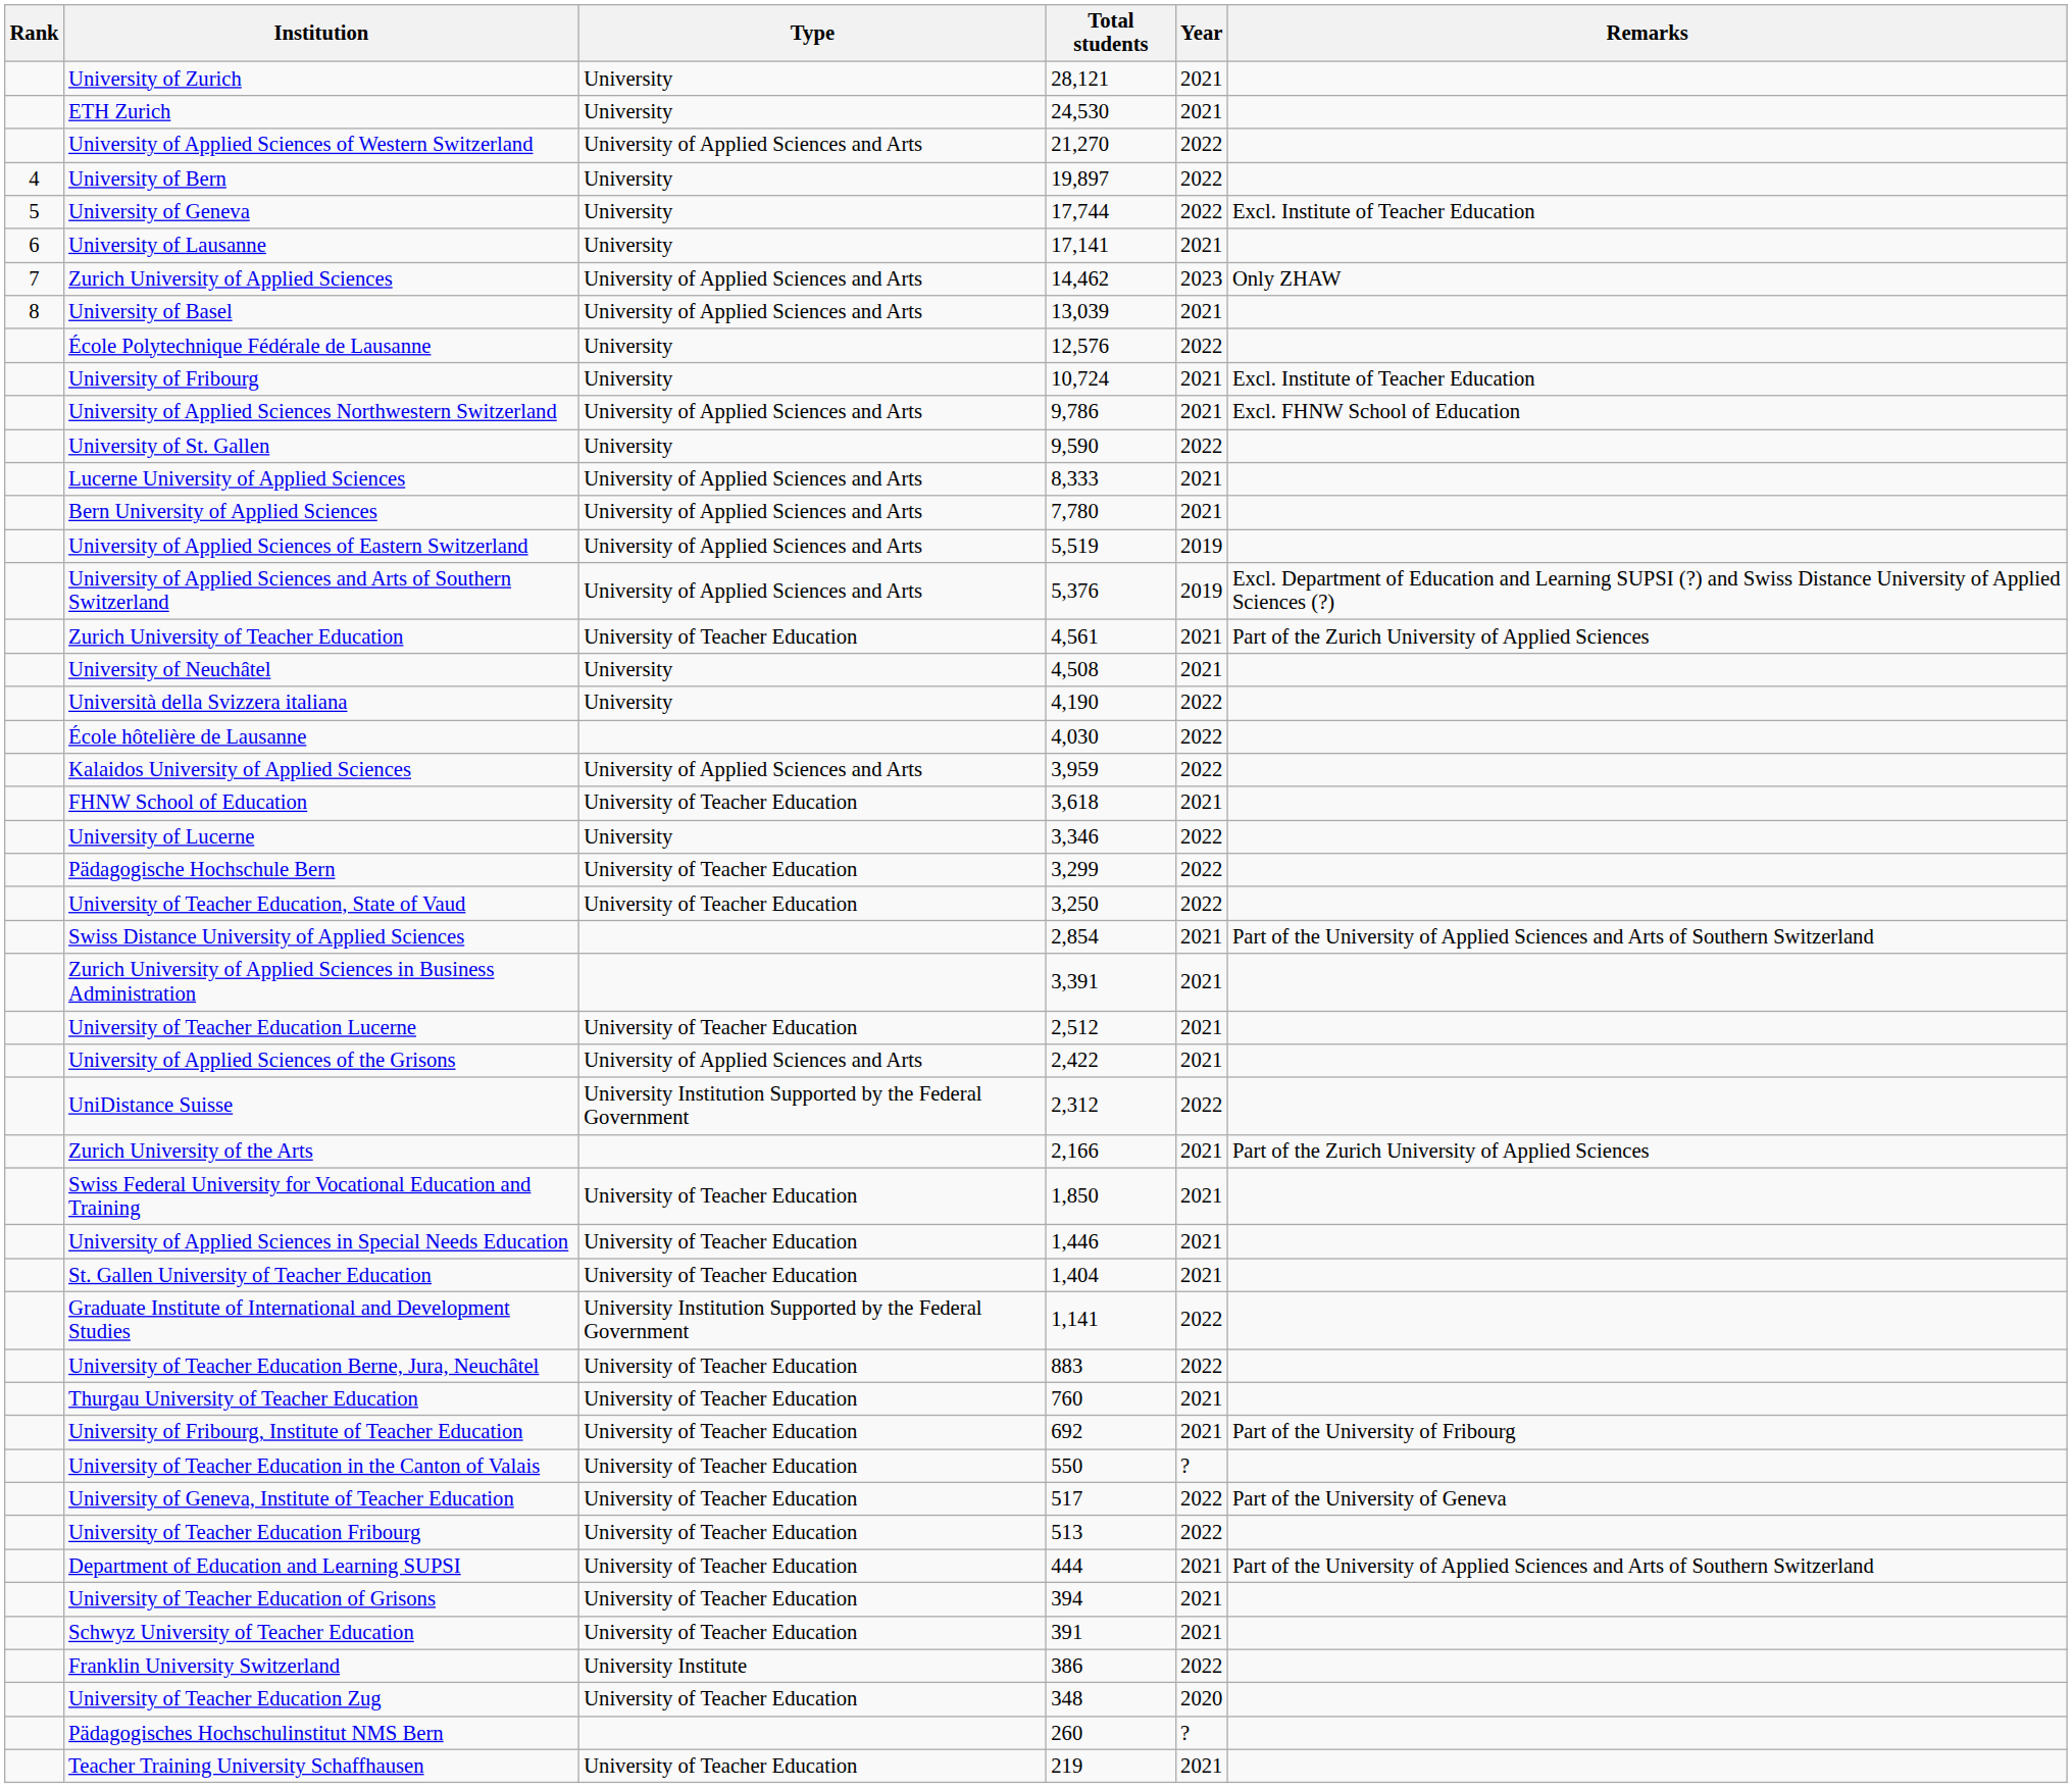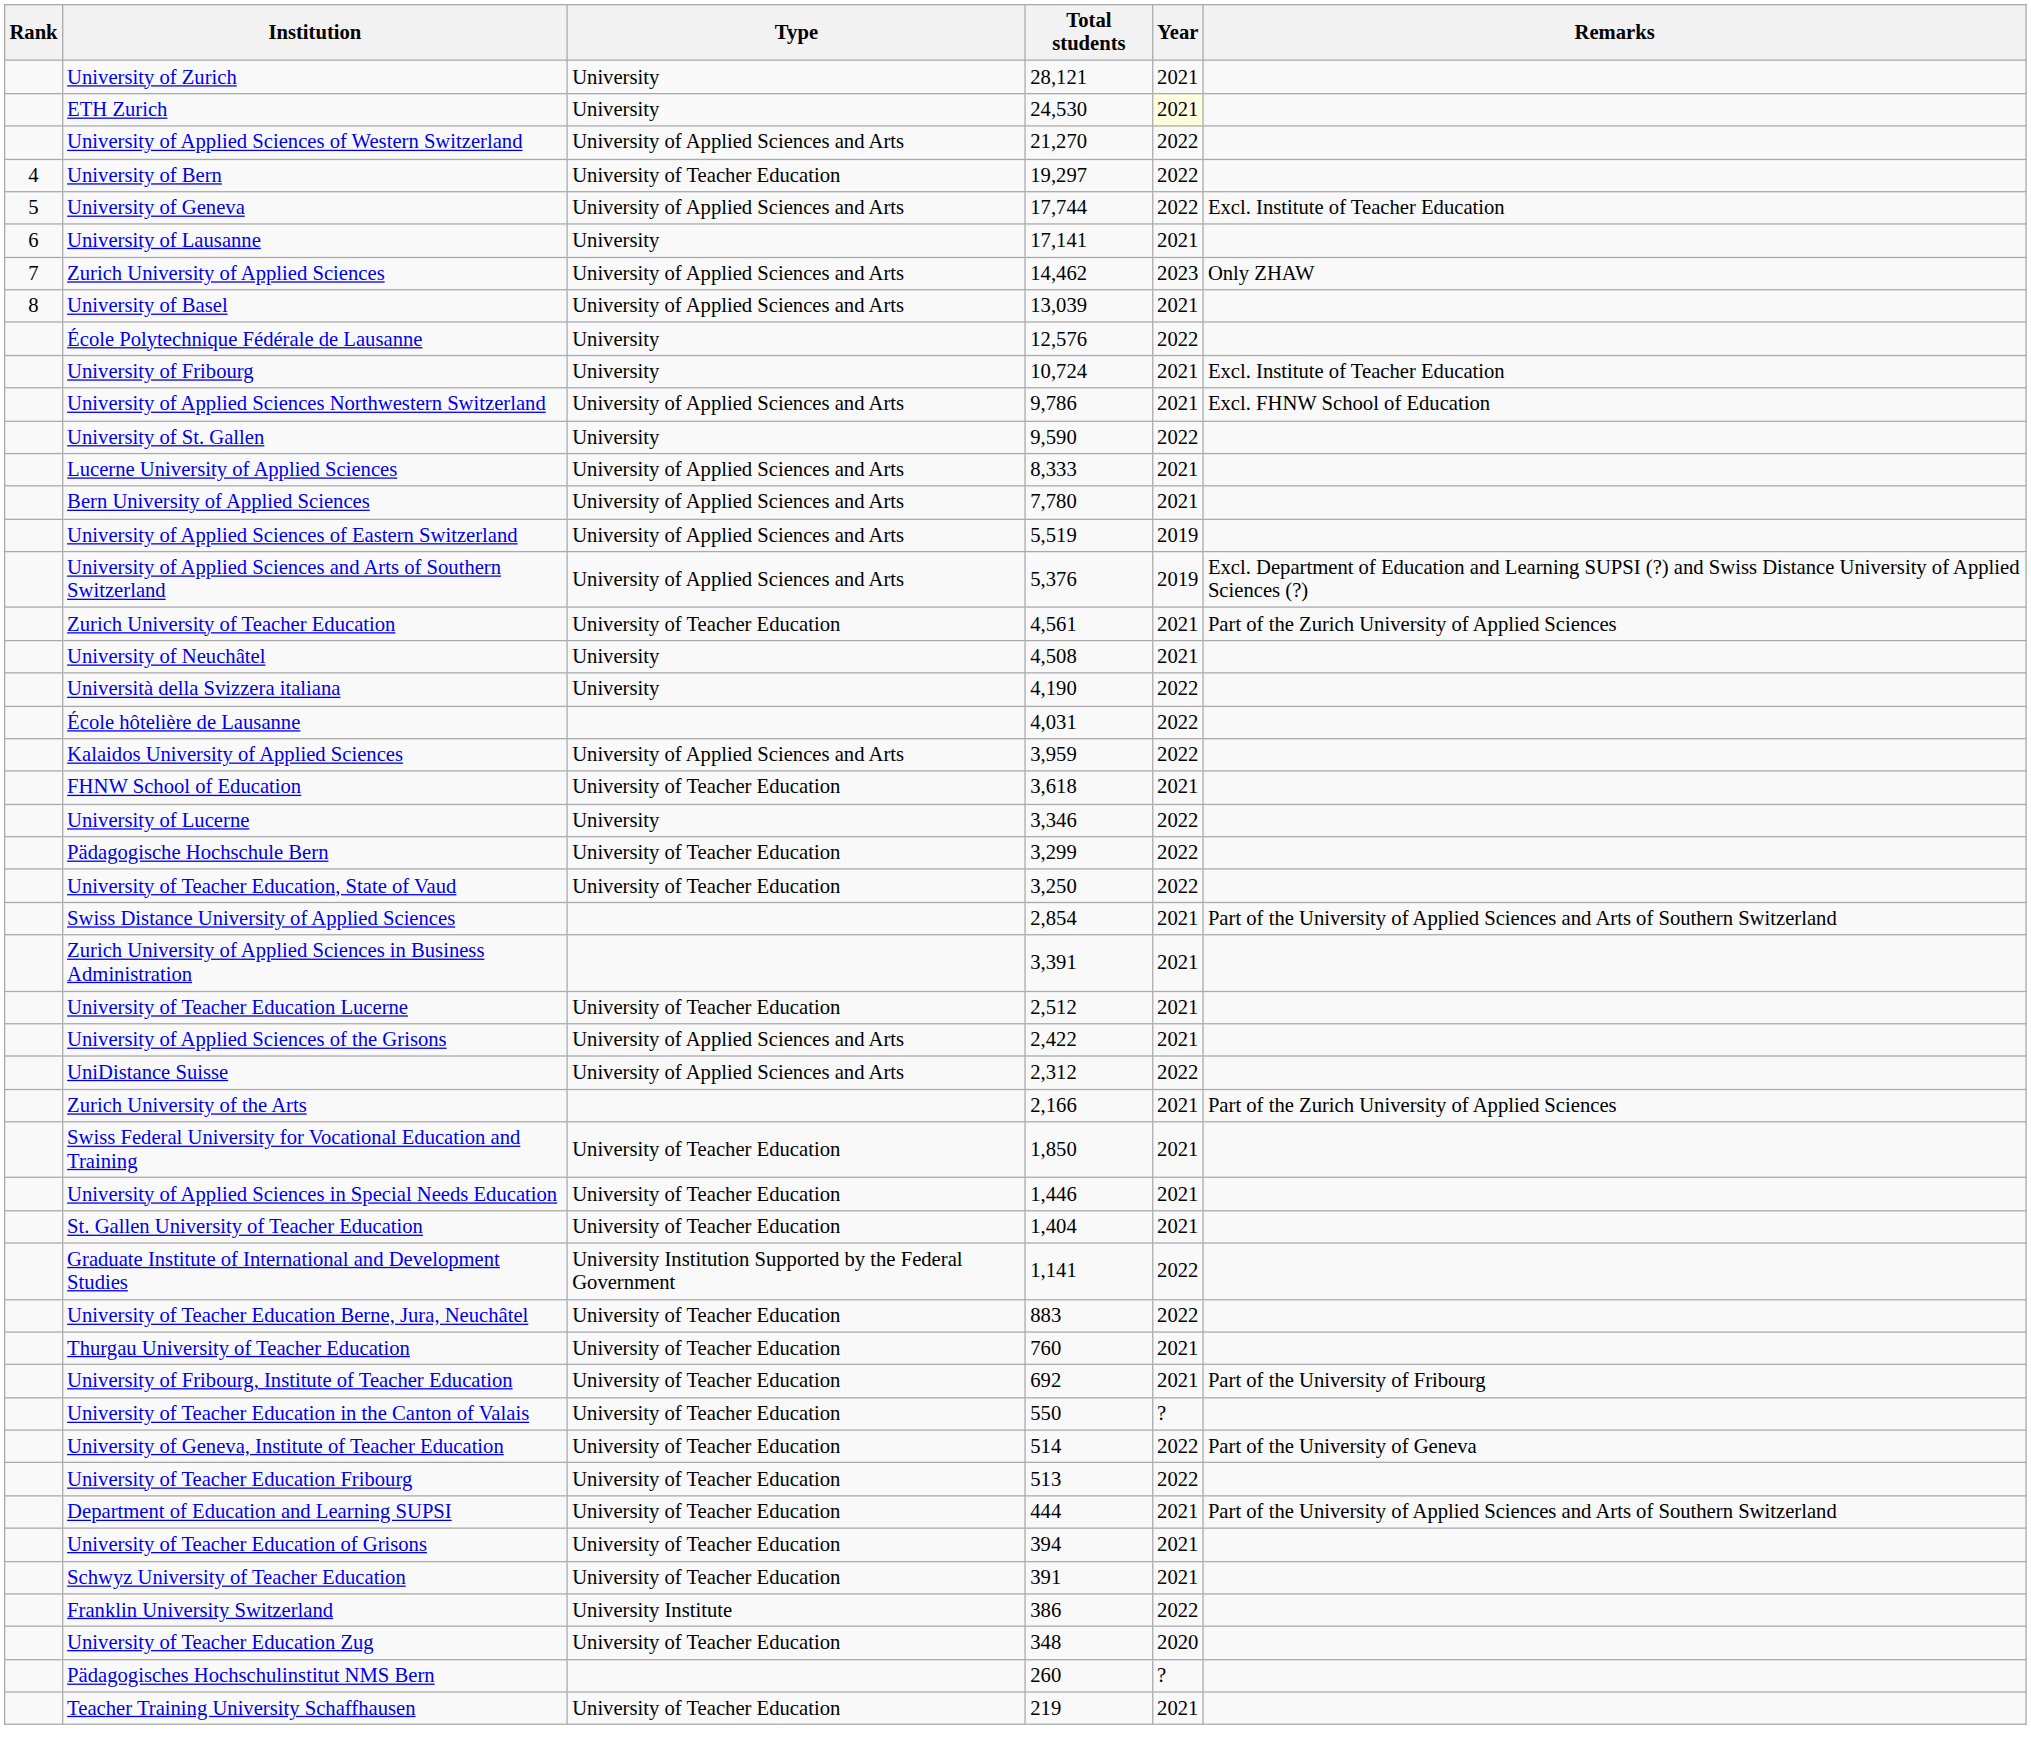ETH Zurich | Year: no background -> lightyellow background
University of Bern | Type: University -> University of Teacher Education
University of Bern | Total students: 19,897 -> 19,297
University of Geneva | Type: University -> University of Applied Sciences and Arts
École hôtelière de Lausanne | Total students: 4,030 -> 4,031
UniDistance Suisse | Type: University Institution Supported by the Federal Government -> University of Applied Sciences and Arts
University of Geneva, Institute of Teacher Education | Total students: 517 -> 514
